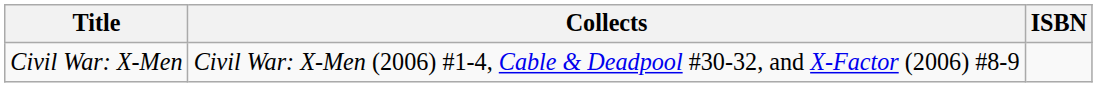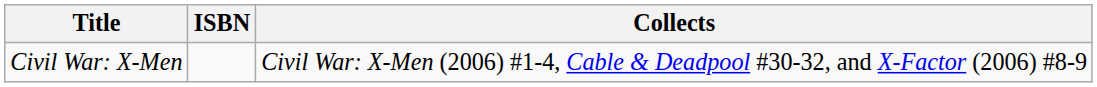columns swapped: ISBN <-> Collects
